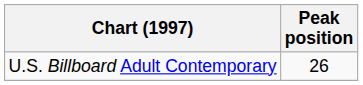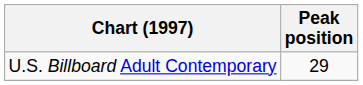U.S. Billboard Adult Contemporary | Peak position: 26 -> 29
